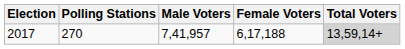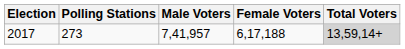2017 | Polling Stations: 270 -> 273
